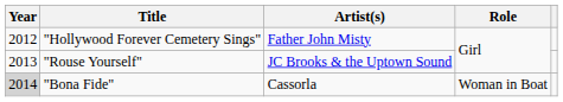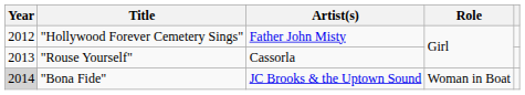"Rouse Yourself" | Artist(s): JC Brooks & the Uptown Sound -> Cassorla
"Bona Fide" | Artist(s): Cassorla -> JC Brooks & the Uptown Sound
